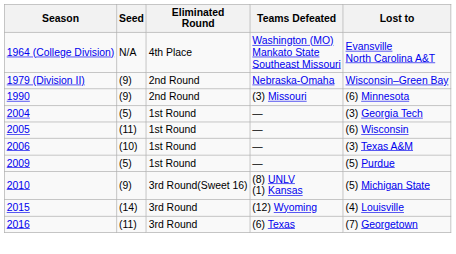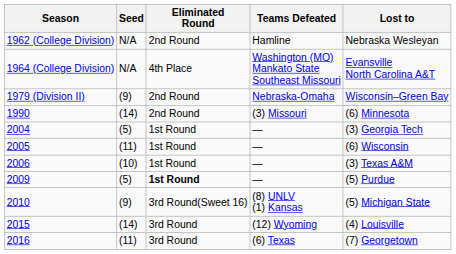+ row: 1962 (College Division) | N/A | 2nd Round | Hamline | Nebraska Wesleyan
1990 | Seed: (9) -> (14)
2009 | Eliminated Round: normal -> bold
